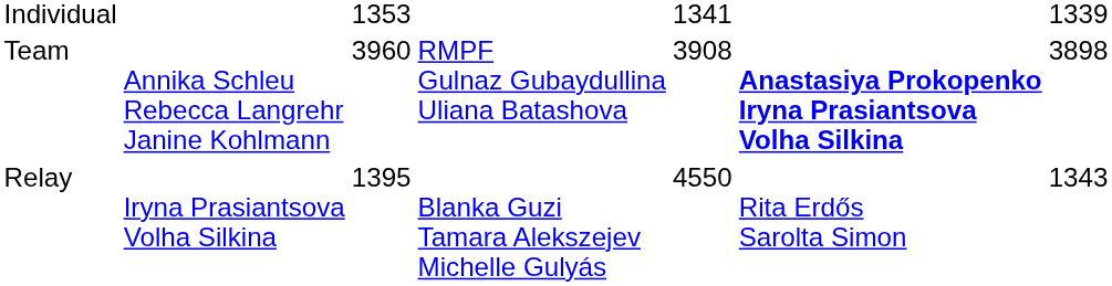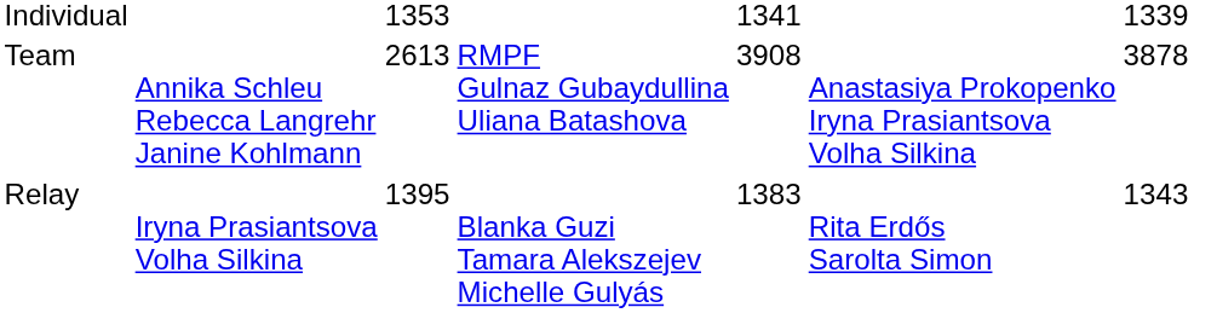Team | column 3: 3960 -> 2613
Team | column 6: bold -> normal
Team | column 7: 3898 -> 3878
Relay | column 5: 4550 -> 1383
